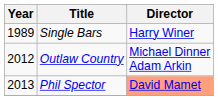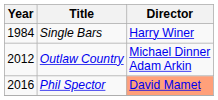Single Bars | Year: 1989 -> 1984
Phil Spector | Year: 2013 -> 2016
